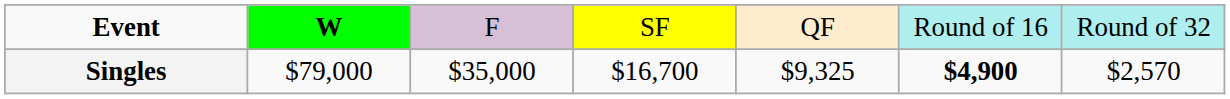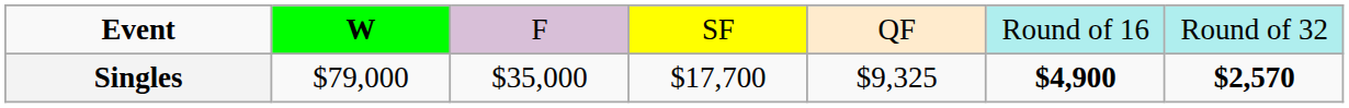Singles | column 4: $16,700 -> $17,700
Singles | column 7: normal -> bold
